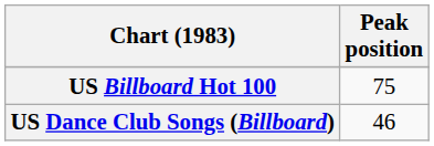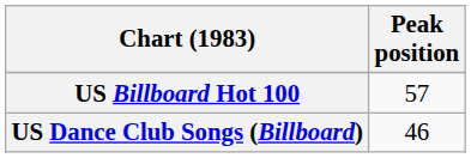US Billboard Hot 100 | Peak position: 75 -> 57
